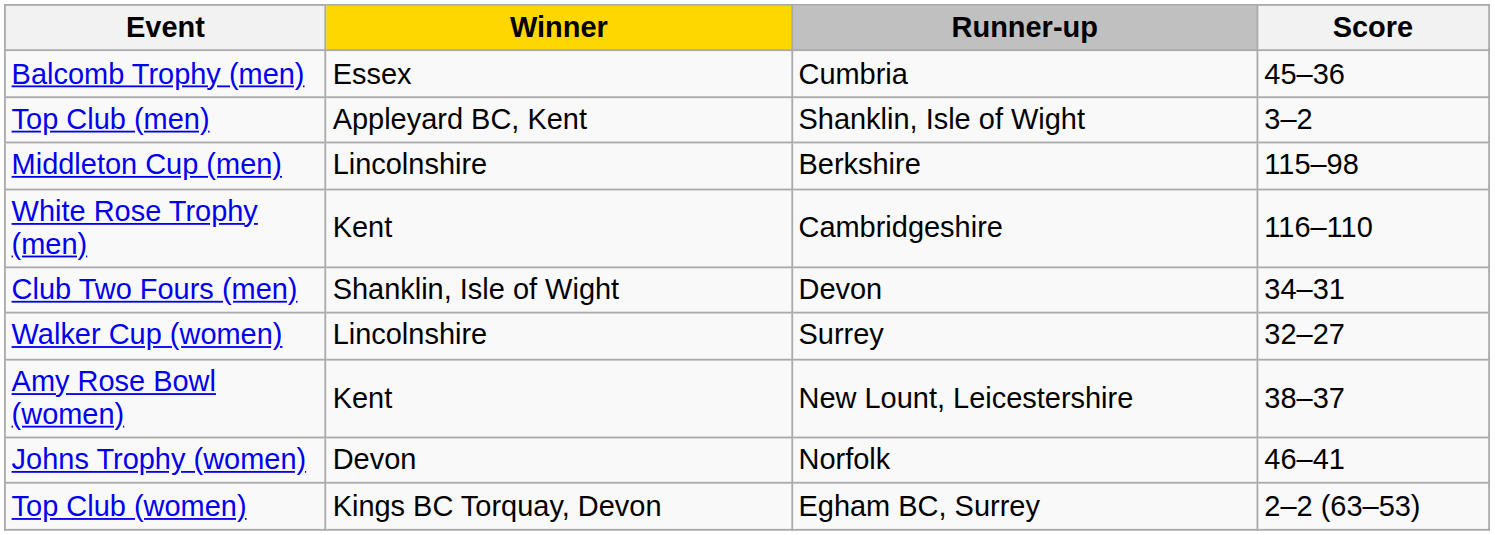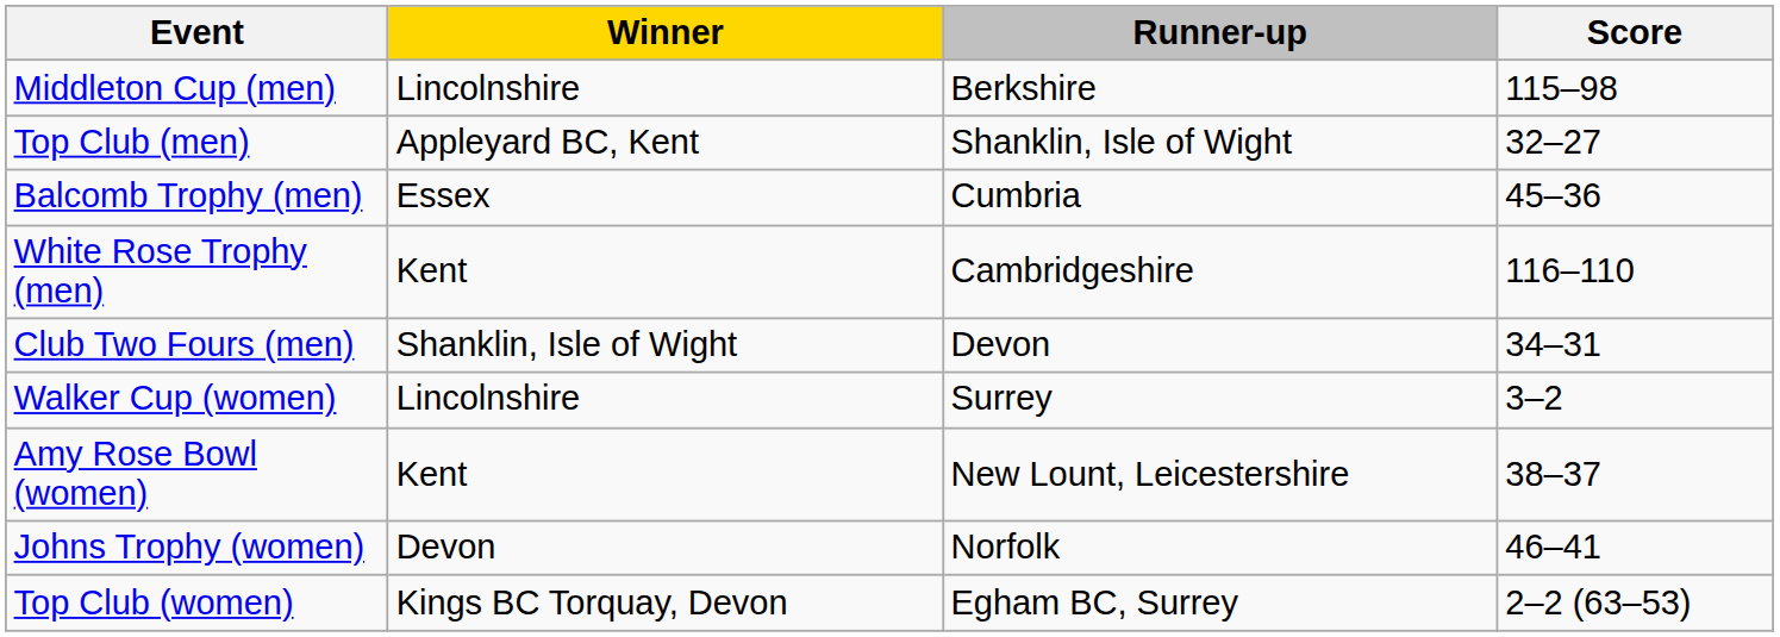rows swapped: Middleton Cup (men) <-> Balcomb Trophy (men)
Top Club (men) | Score: 3–2 -> 32–27
Walker Cup (women) | Score: 32–27 -> 3–2
